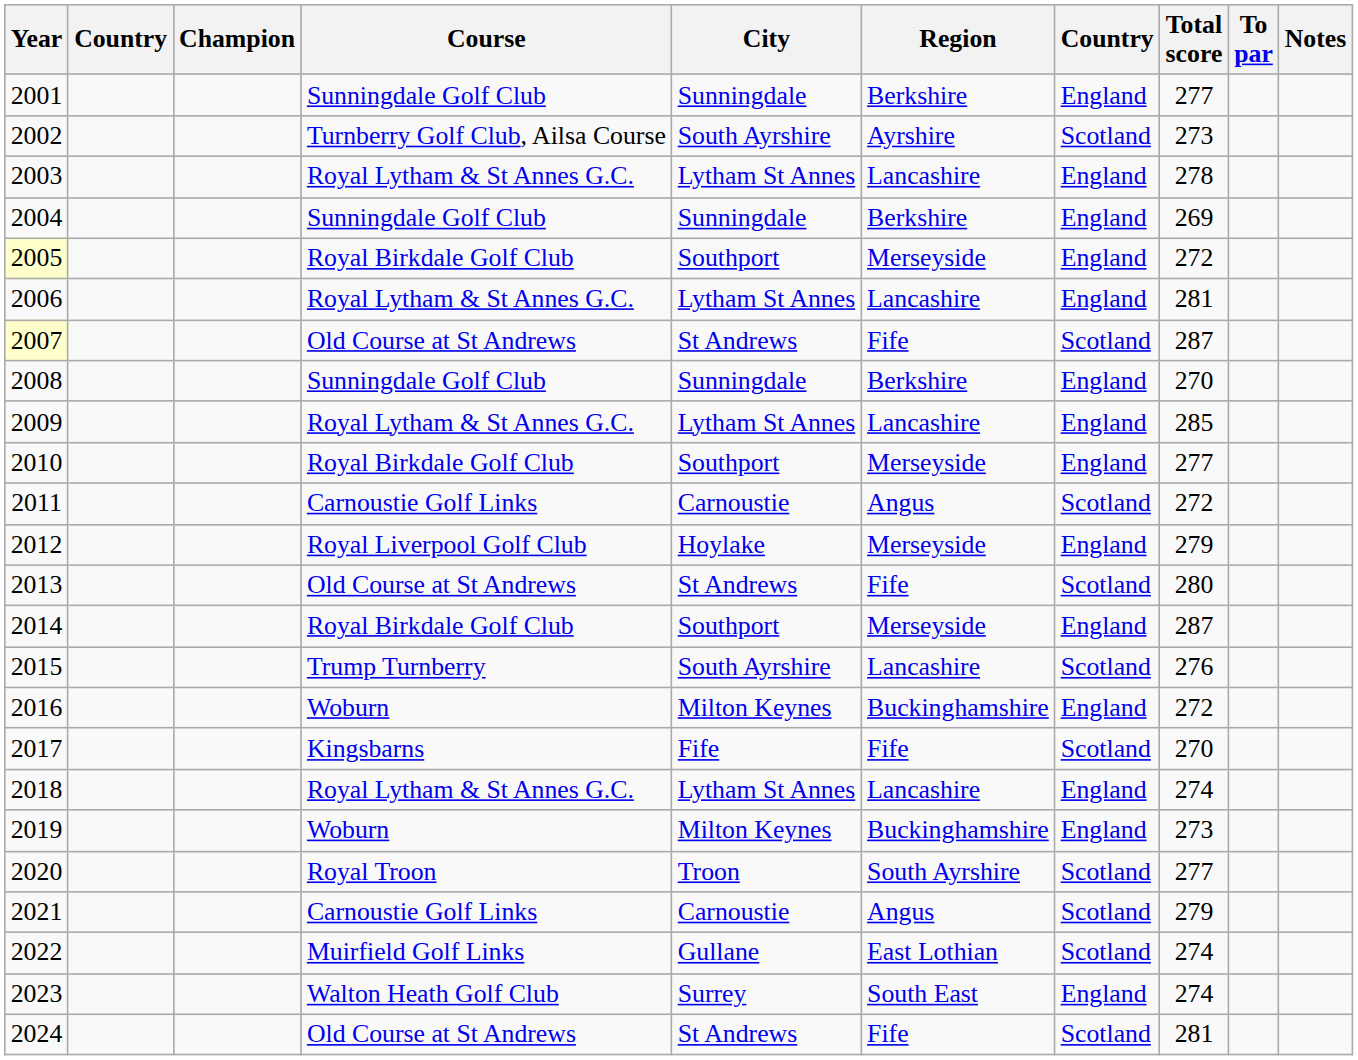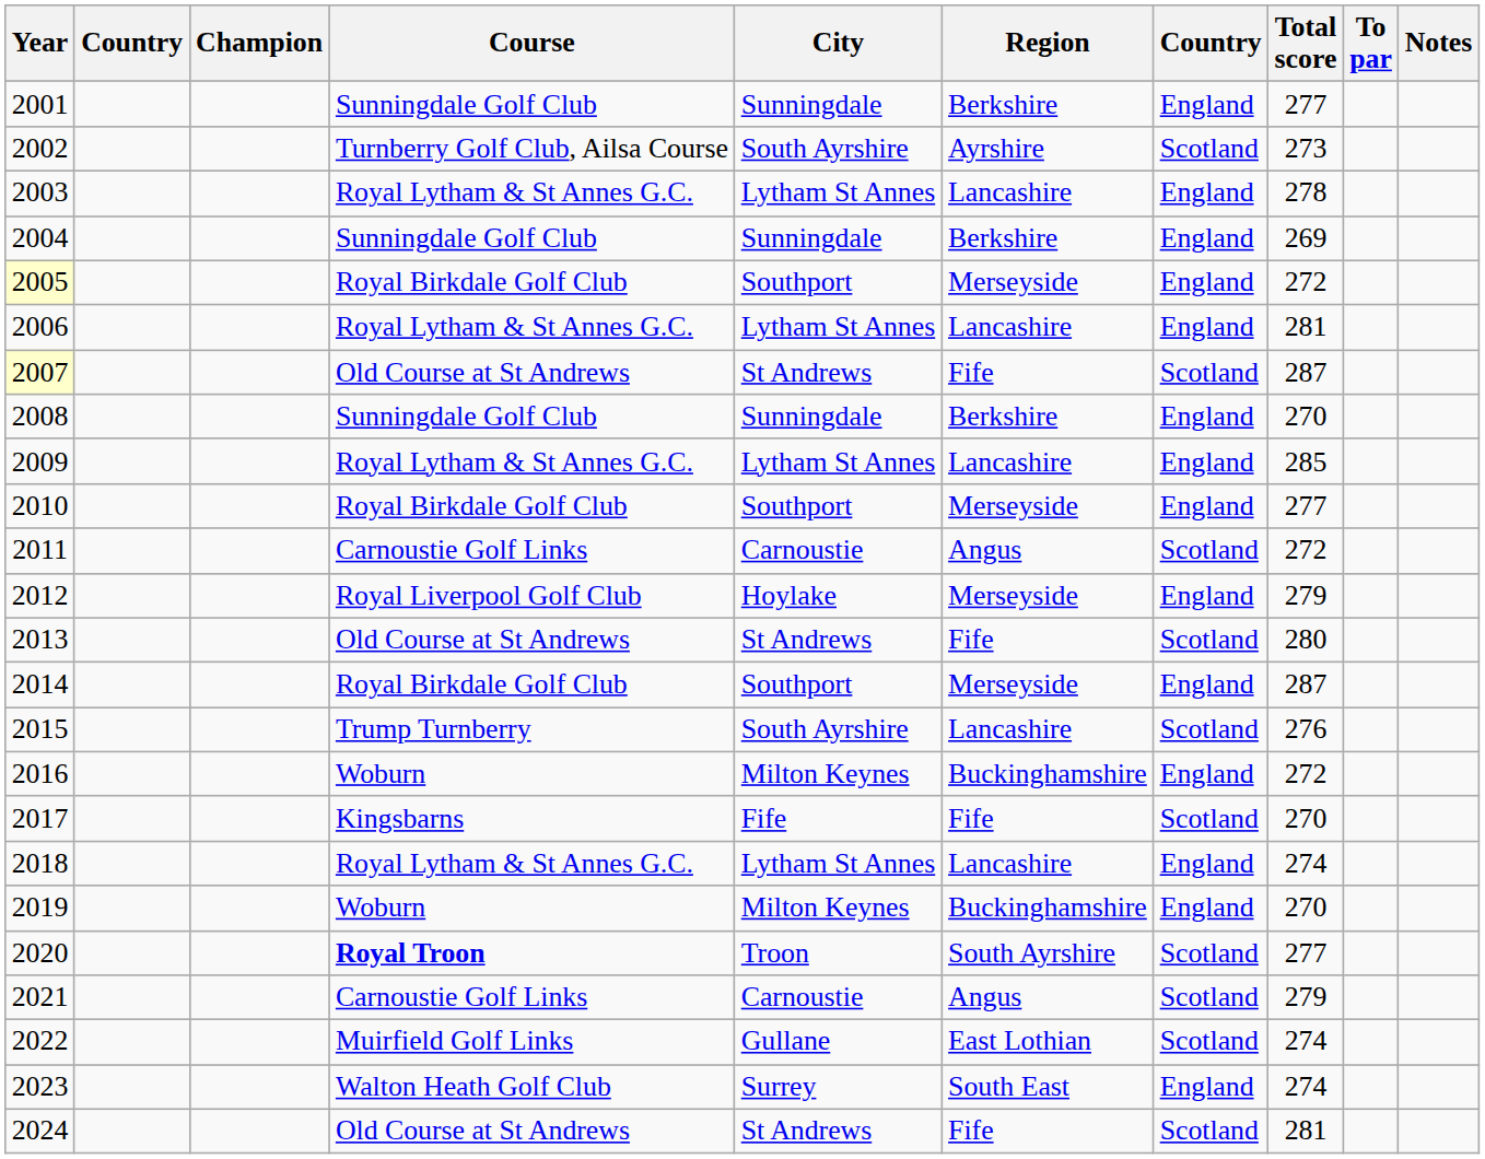2019 | Total score: 273 -> 270
2020 | Course: normal -> bold
